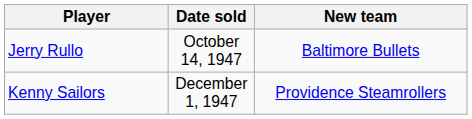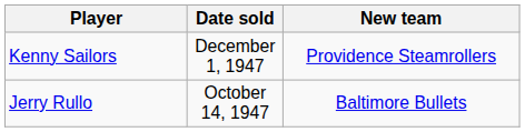rows swapped: Jerry Rullo <-> Kenny Sailors
